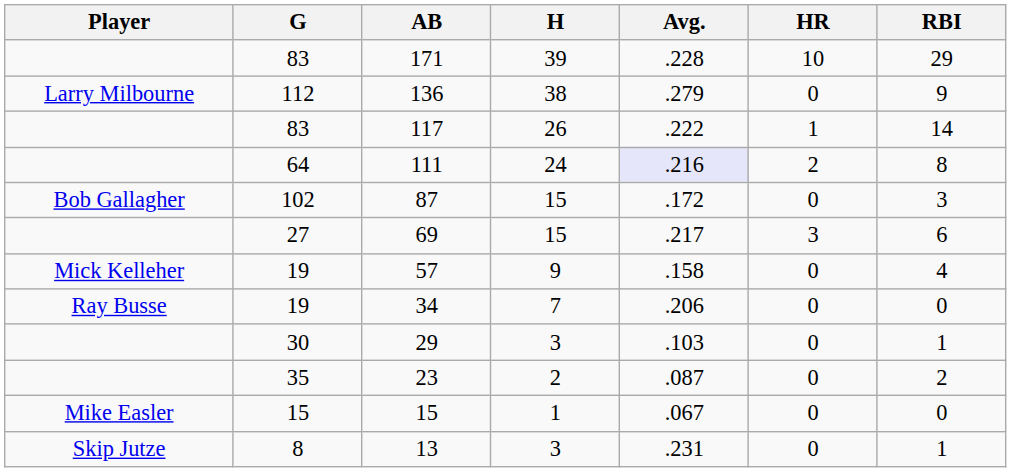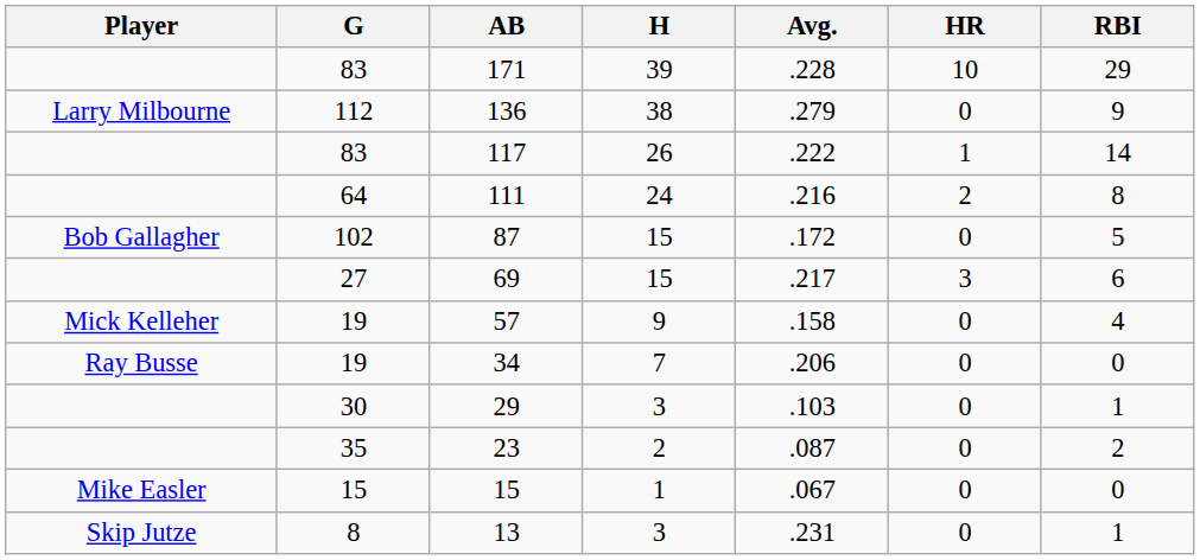111 | Avg.: lavender background -> no background
87 | RBI: 3 -> 5
